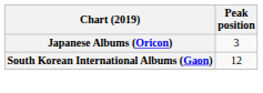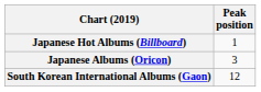+ row: Japanese Hot Albums (Billboard) | 1
